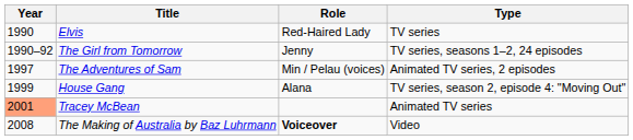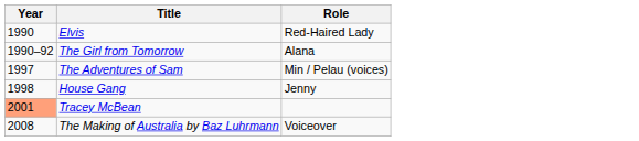- column: Type | TV series | TV series, seasons 1–2, 24 episodes | Animated TV series, 2 episodes | TV series, season 2, episode 4: "Moving Out" | Animated TV series | Video
The Girl from Tomorrow | Role: Jenny -> Alana
House Gang | Year: 1999 -> 1998
House Gang | Role: Alana -> Jenny
The Making of Australia by Baz Luhrmann | Role: bold -> normal
